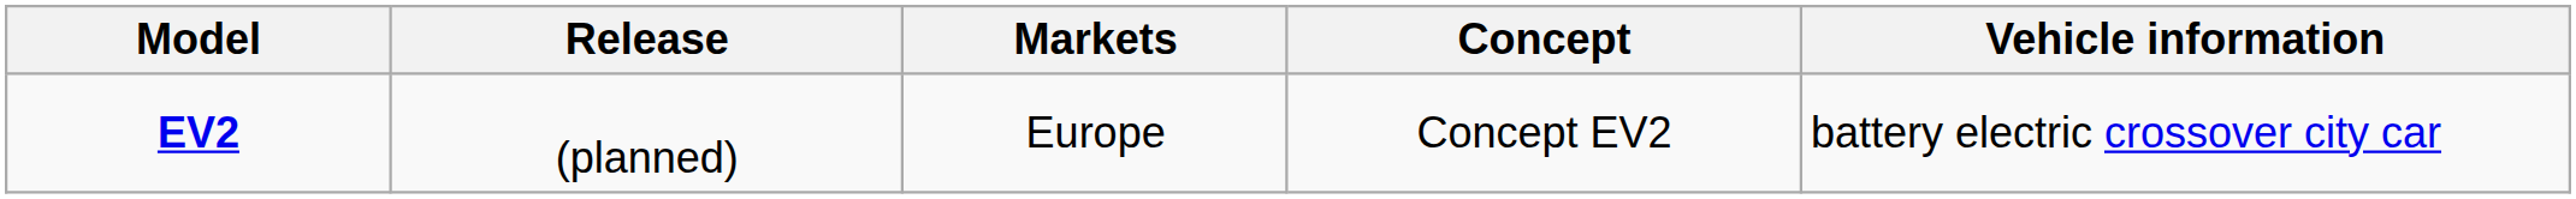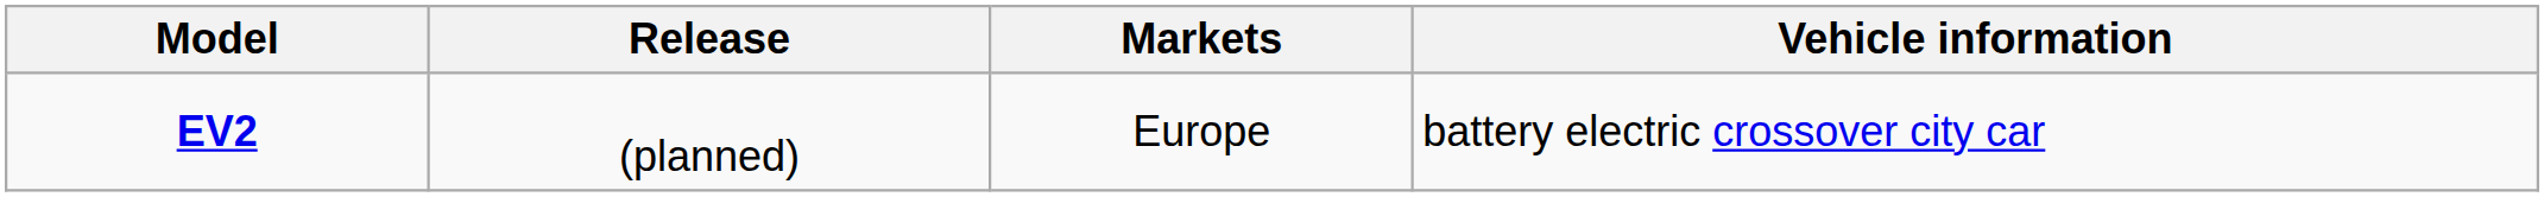- column: Concept | Concept EV2
